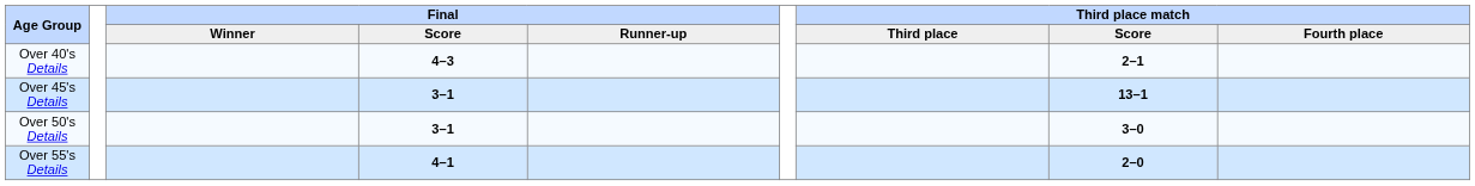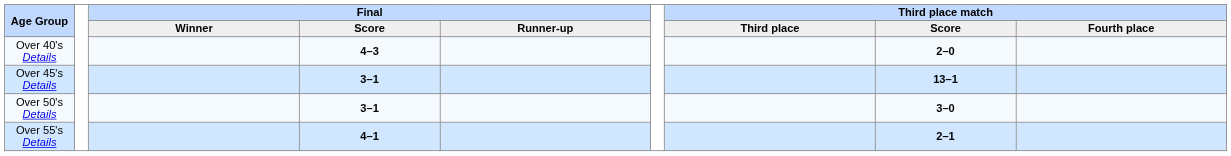Over 40's Details | Third place match / Score: 2–1 -> 2–0
Over 55's Details | Third place match / Score: 2–0 -> 2–1
